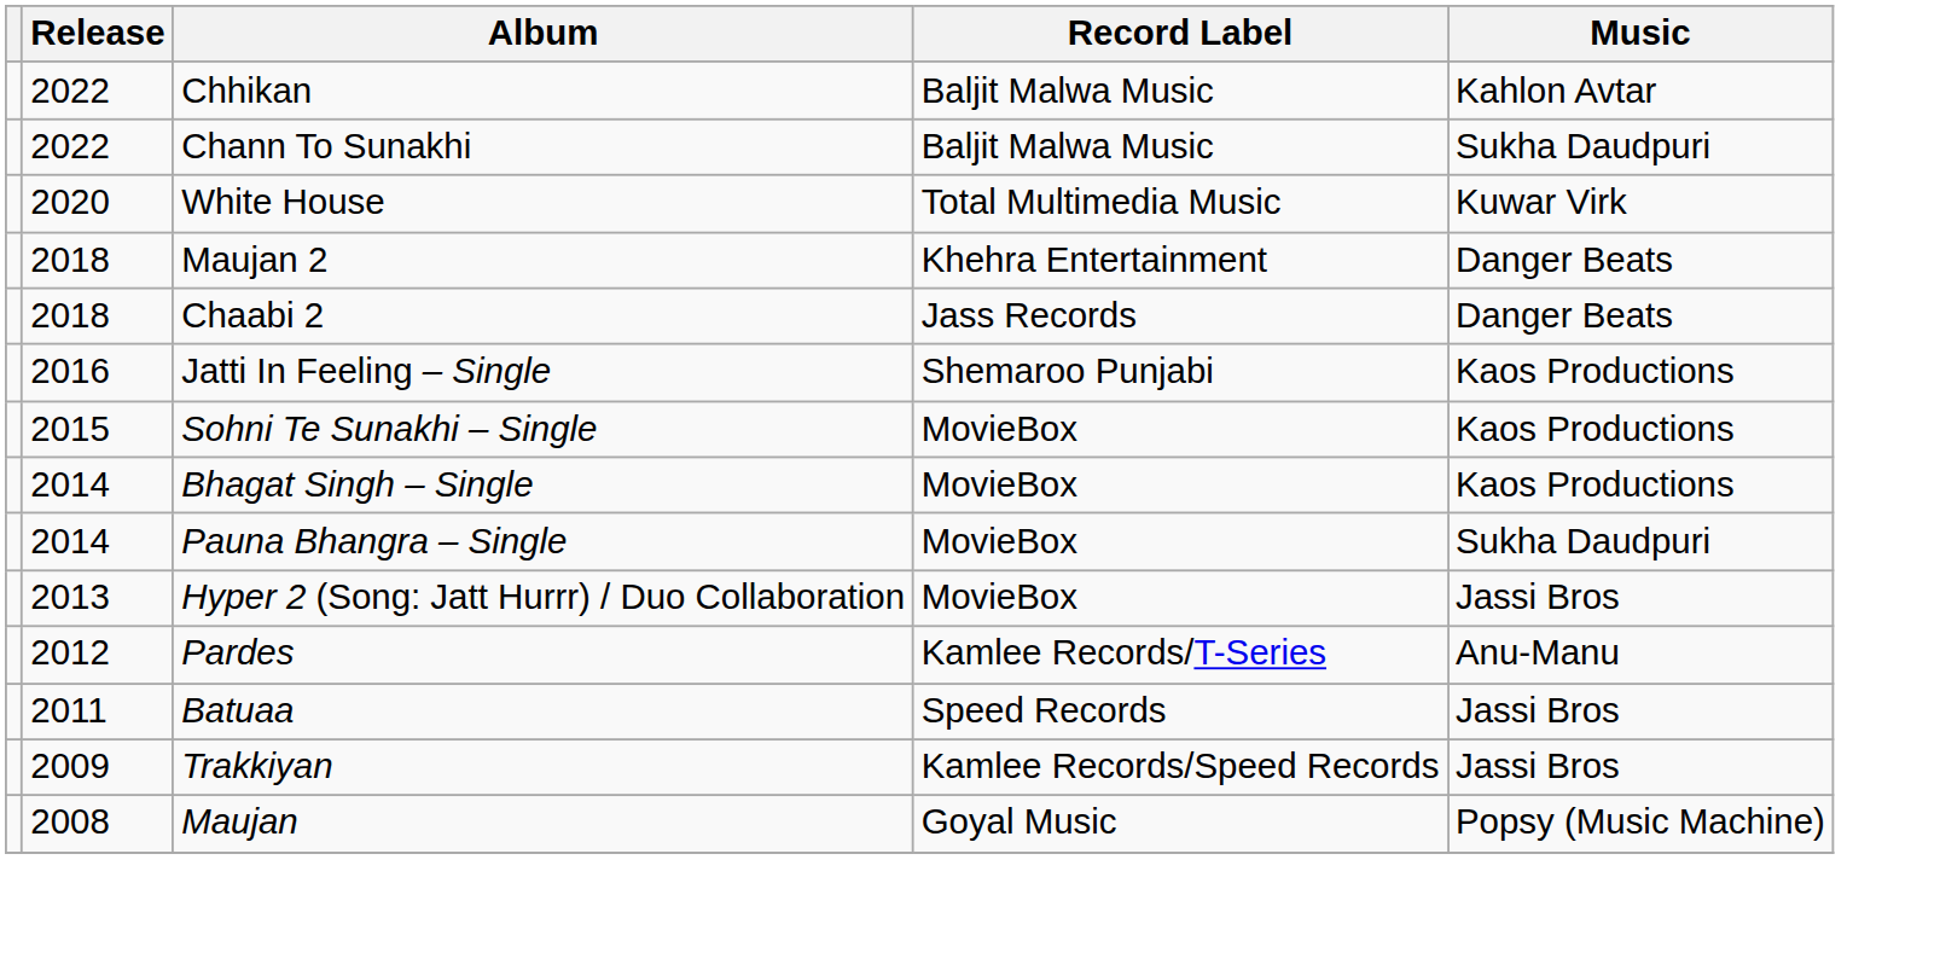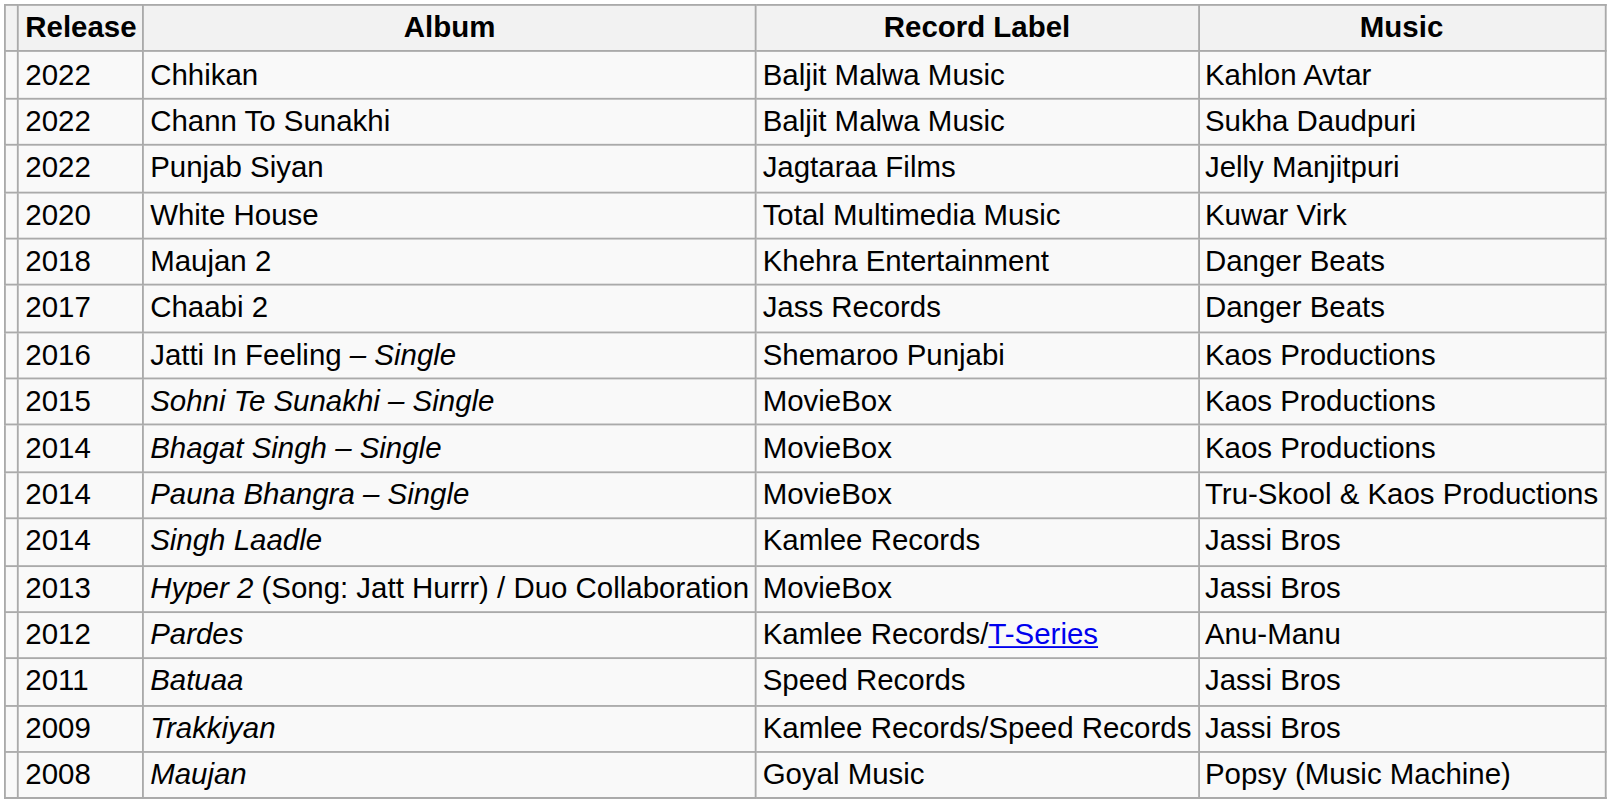+ row: 2022 | Punjab Siyan | Jagtaraa Films | Jelly Manjitpuri
Chaabi 2 | Release: 2018 -> 2017
Pauna Bhangra – Single | Music: Sukha Daudpuri -> Tru-Skool & Kaos Productions
+ row: 2014 | Singh Laadle | Kamlee Records | Jassi Bros
